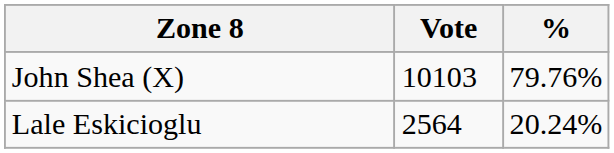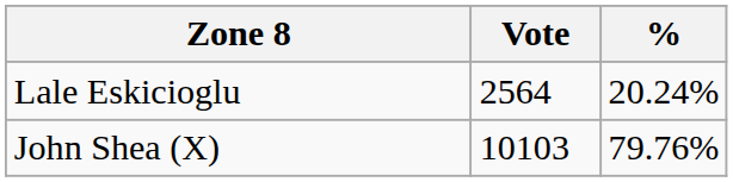rows swapped: John Shea (X) <-> Lale Eskicioglu
